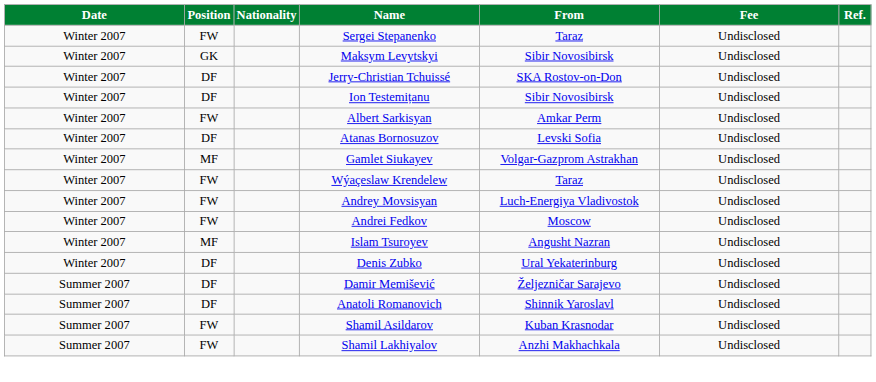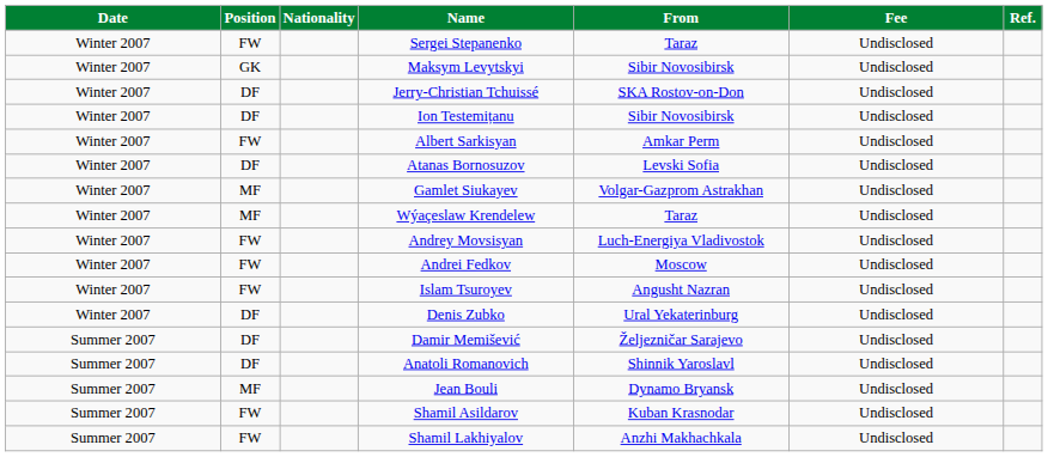Wýaçeslaw Krendelew | Position: FW -> MF
Islam Tsuroyev | Position: MF -> FW
+ row: Summer 2007 | MF | Jean Bouli | Dynamo Bryansk | Undisclosed
